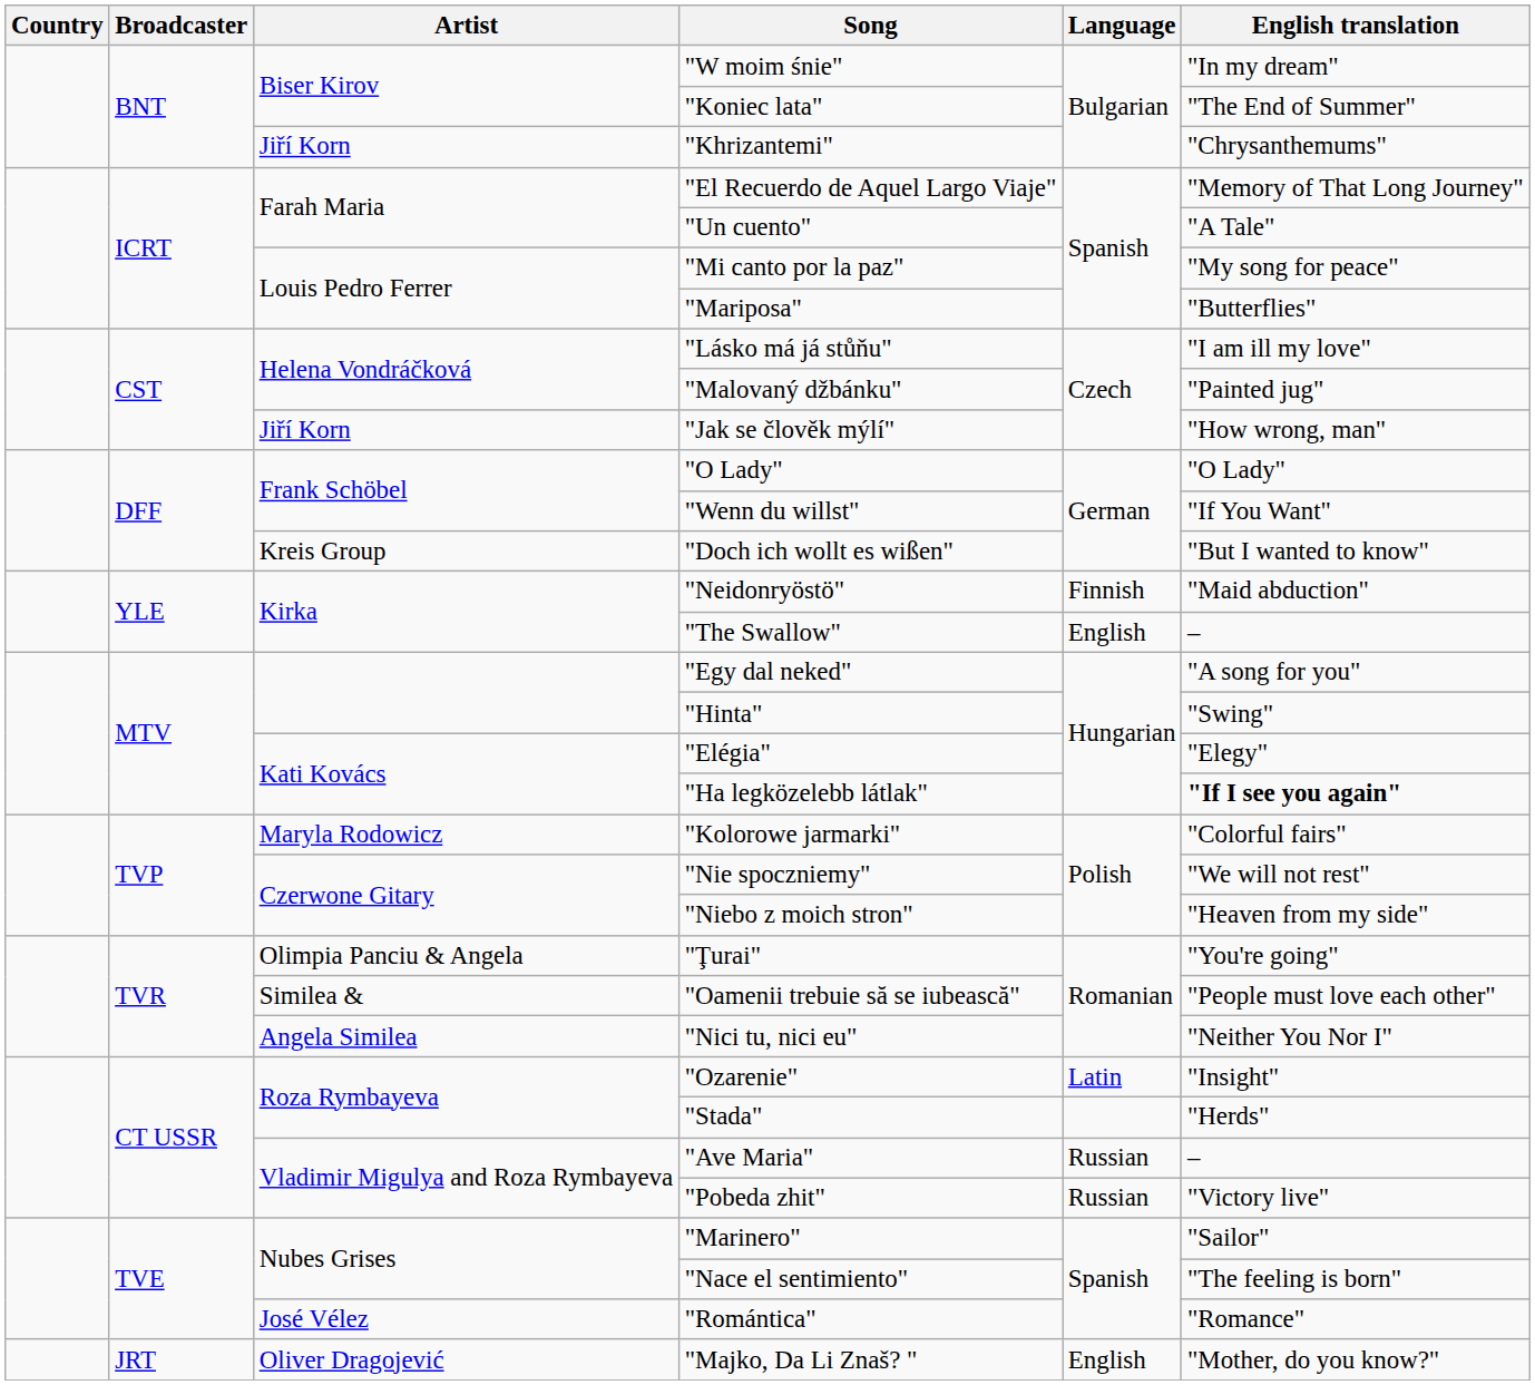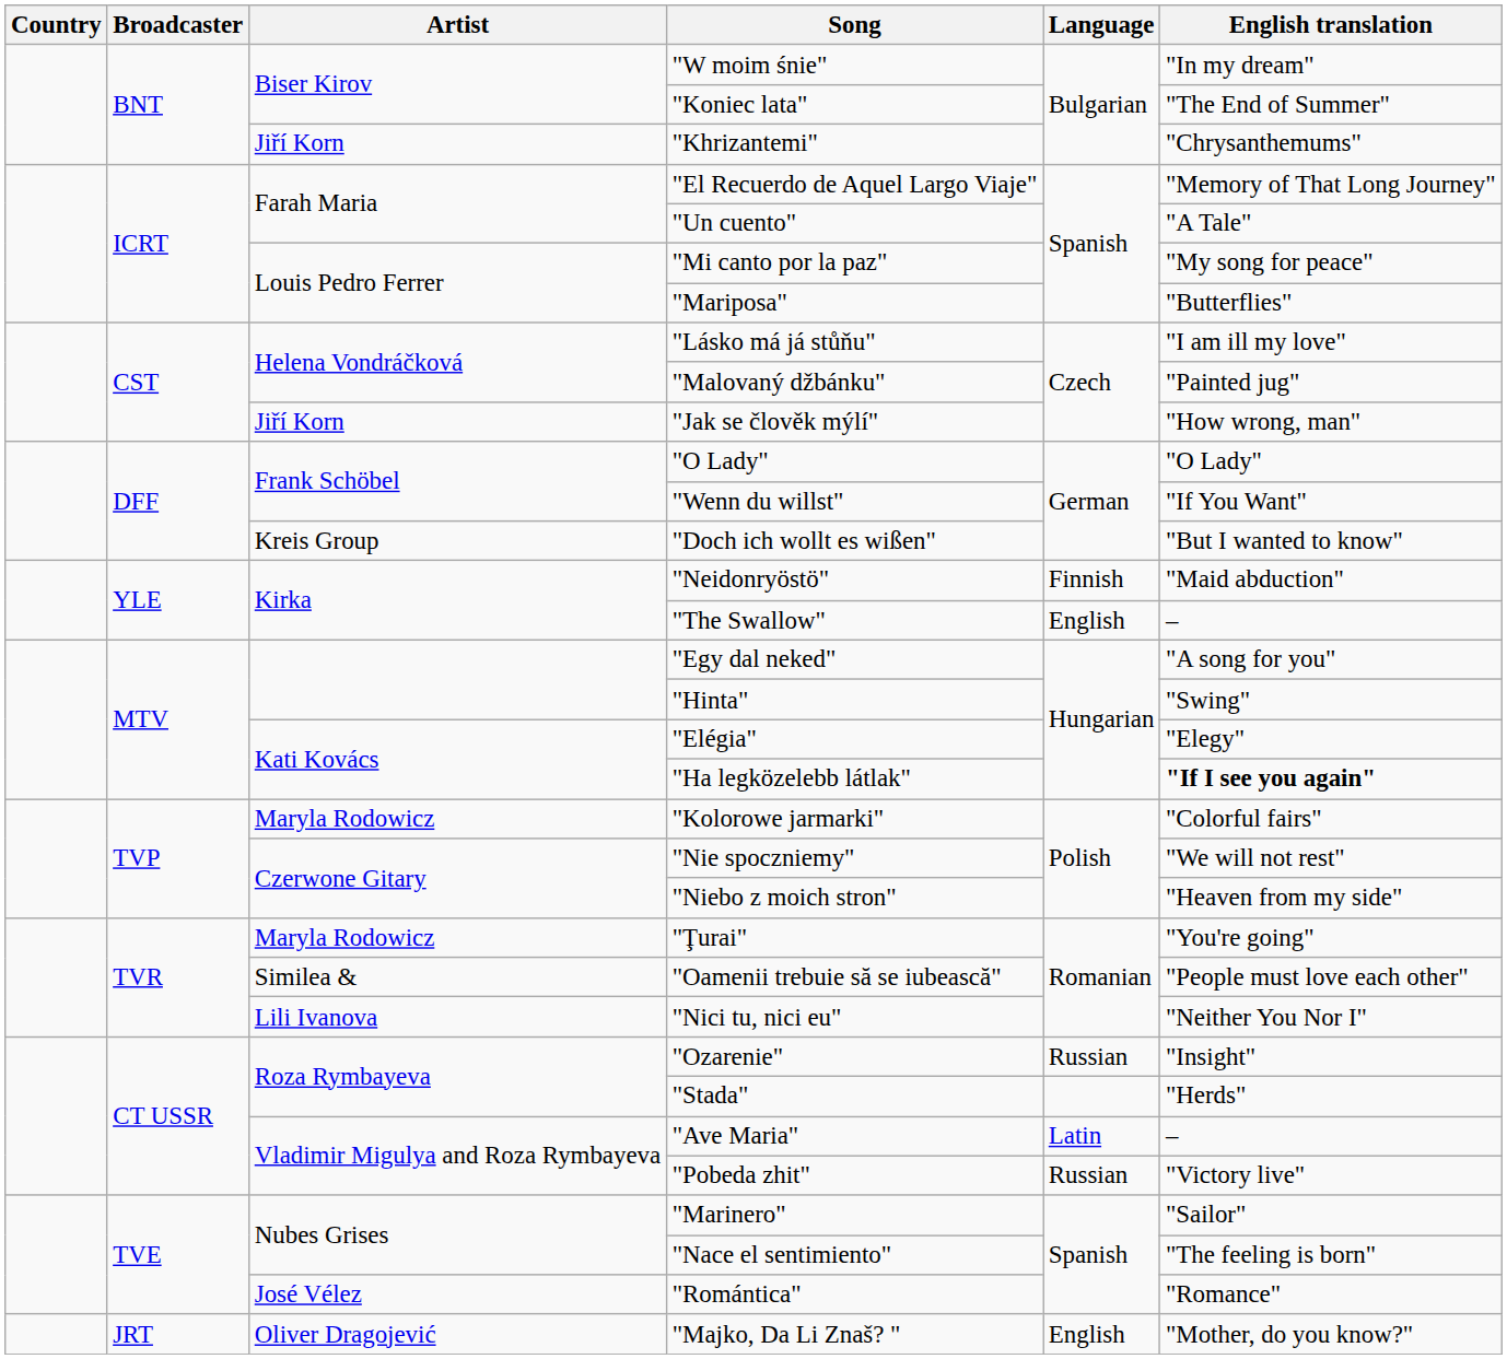"Ţurai" | Artist: Olimpia Panciu & Angela -> Maryla Rodowicz
"Nici tu, nici eu" | Artist: Angela Similea -> Lili Ivanova
"Ozarenie" | Language: Latin -> Russian
"Ave Maria" | Language: Russian -> Latin
